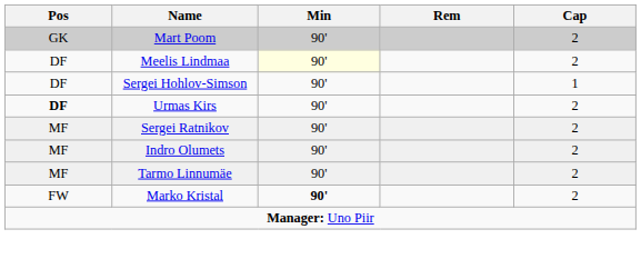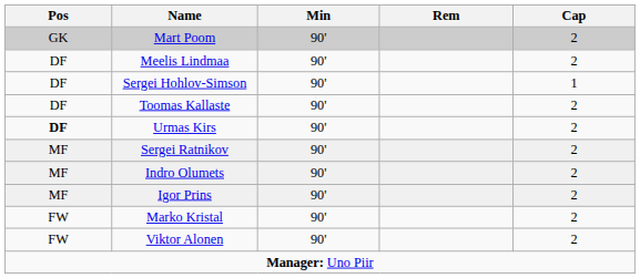Meelis Lindmaa | Min: lightyellow background -> no background
+ row: DF | Toomas Kallaste | 90' | 2
- row: MF | Tarmo Linnumäe | 90' | 2
+ row: MF | Igor Prins | 90' | 2
Marko Kristal | Min: bold -> normal
+ row: FW | Viktor Alonen | 90' | 2
